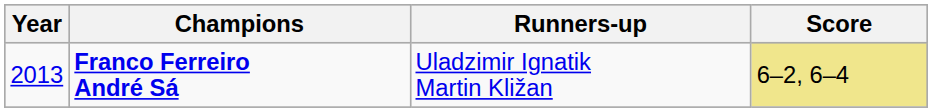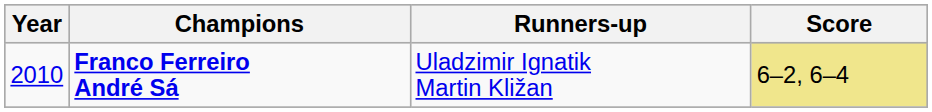Franco Ferreiro André Sá | Year: 2013 -> 2010
